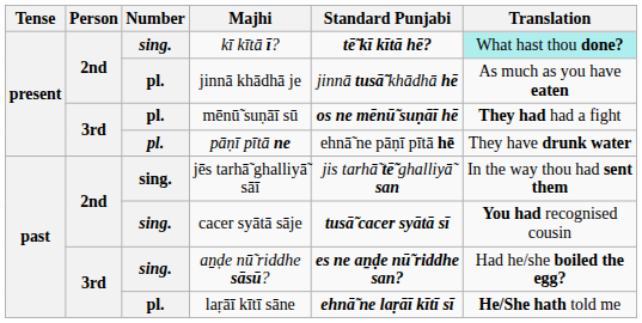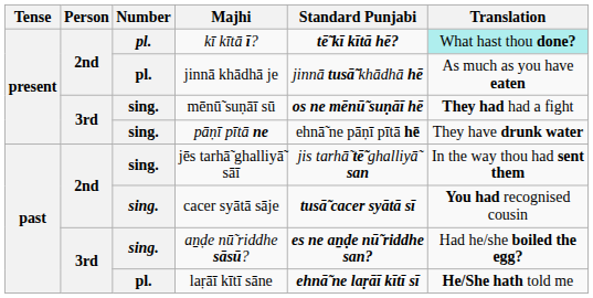kī kītā ī? | Number: sing. -> pl.
mēnū̃ suṇāī sū | Number: pl. -> sing.
pāṇī pītā ne | Number: pl. -> sing.
